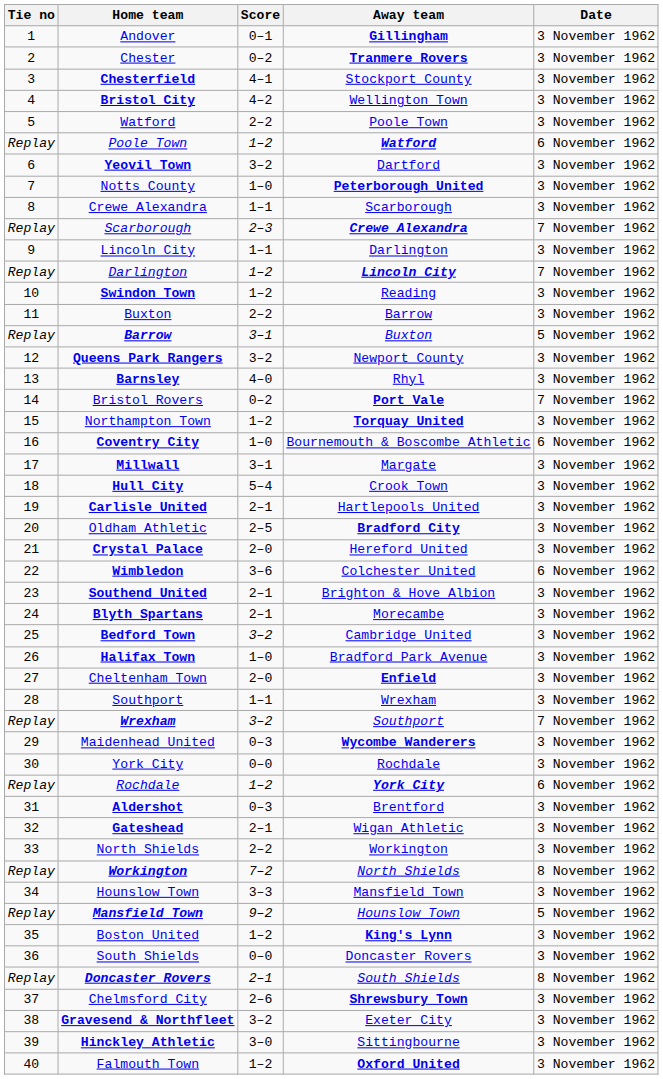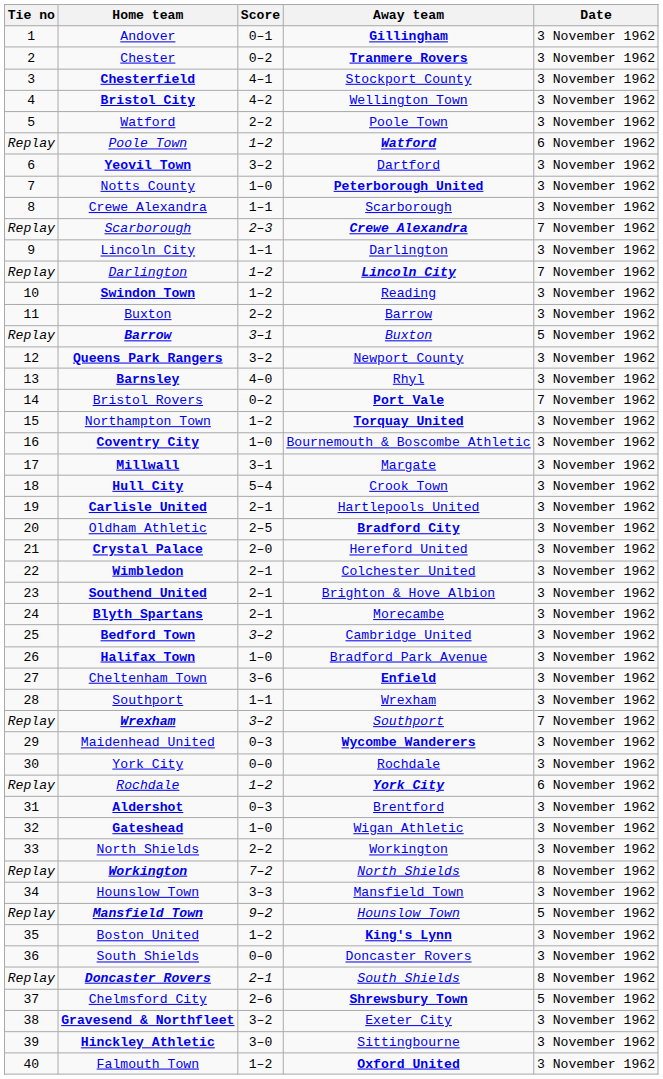Coventry City | Date: 6 November 1962 -> 3 November 1962
Wimbledon | Score: 3–6 -> 2–1
Wimbledon | Date: 6 November 1962 -> 3 November 1962
Cheltenham Town | Score: 2–0 -> 3–6
Gateshead | Score: 2–1 -> 1–0
Chelmsford City | Date: 3 November 1962 -> 5 November 1962
